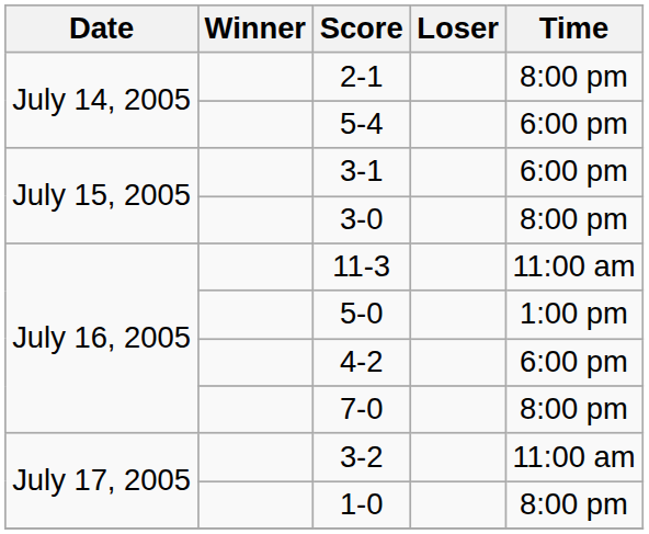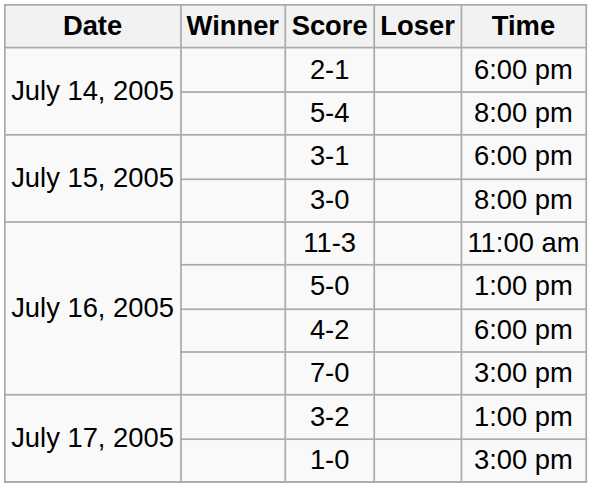2-1 | Time: 8:00 pm -> 6:00 pm
5-4 | Time: 6:00 pm -> 8:00 pm
7-0 | Time: 8:00 pm -> 3:00 pm
3-2 | Time: 11:00 am -> 1:00 pm
1-0 | Time: 8:00 pm -> 3:00 pm
